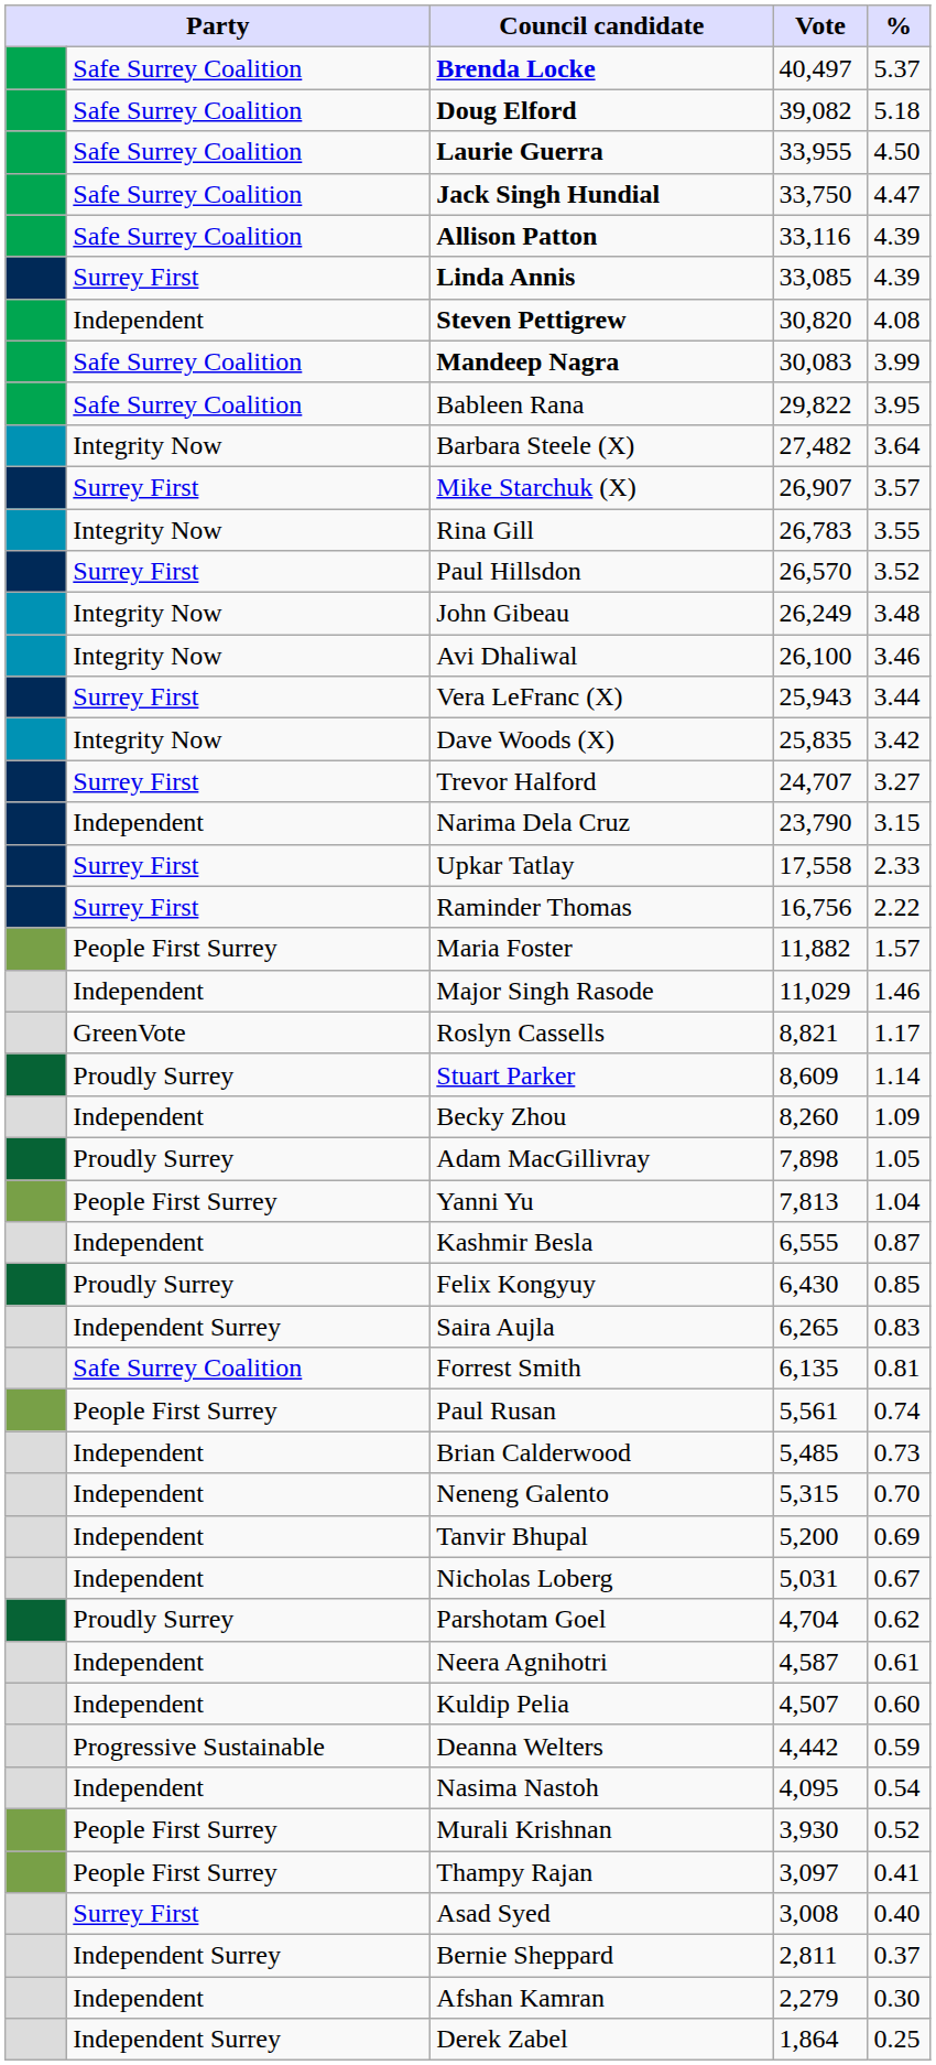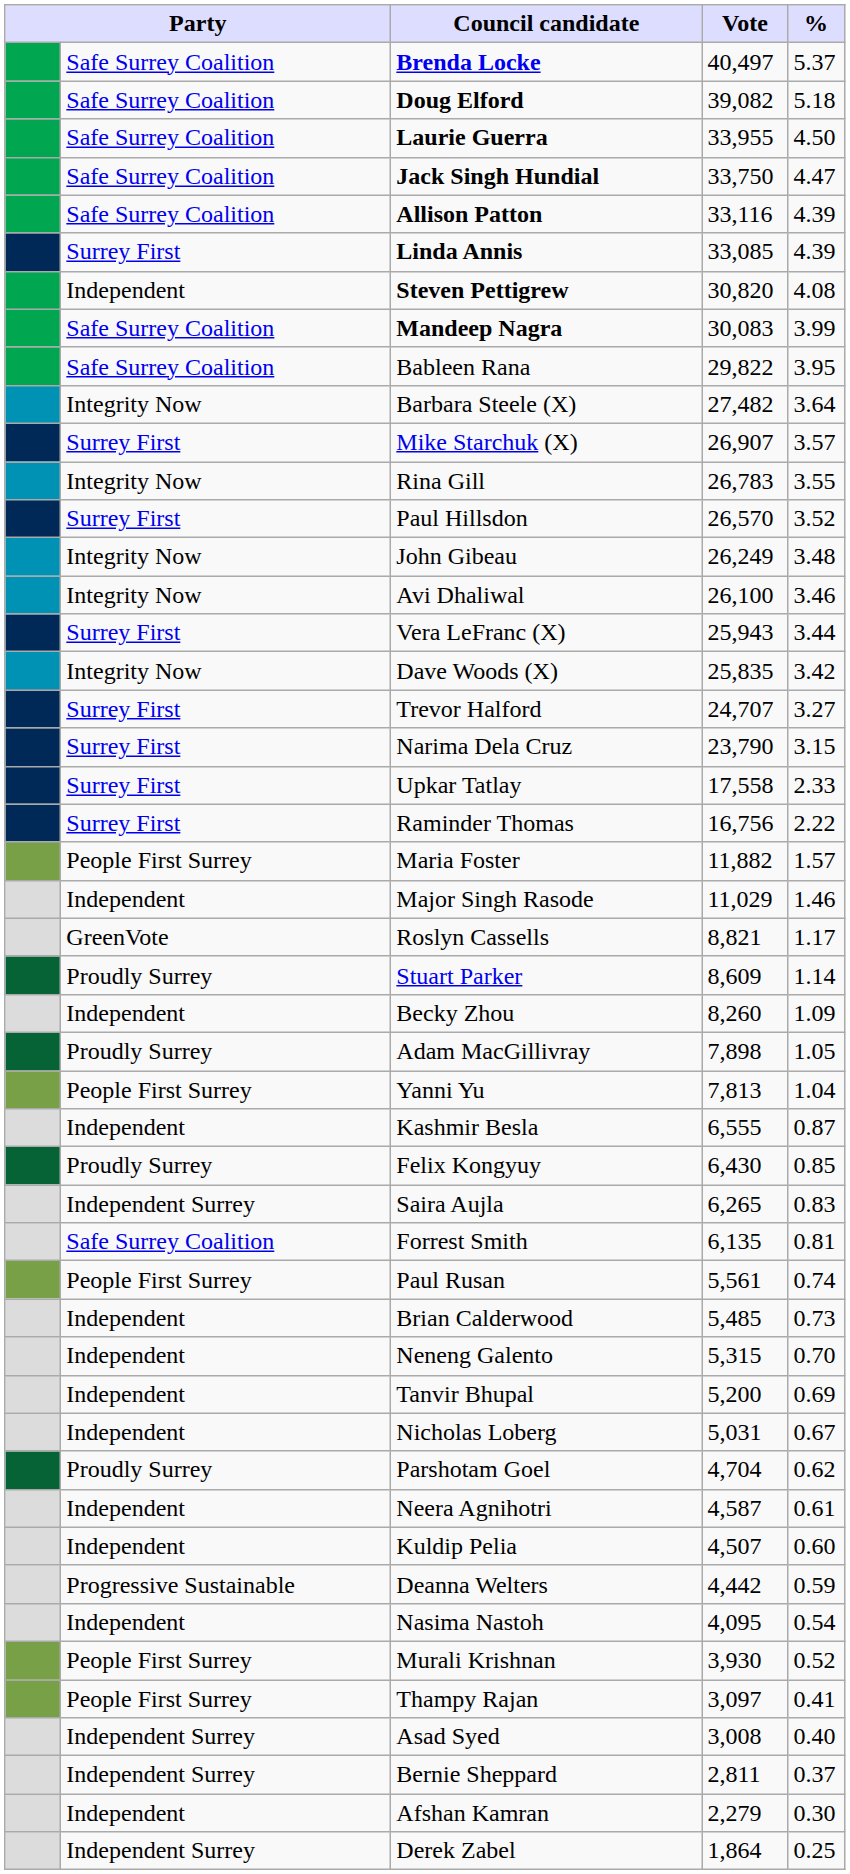Narima Dela Cruz | column 2: Independent -> Surrey First
Asad Syed | column 2: Surrey First -> Independent Surrey
